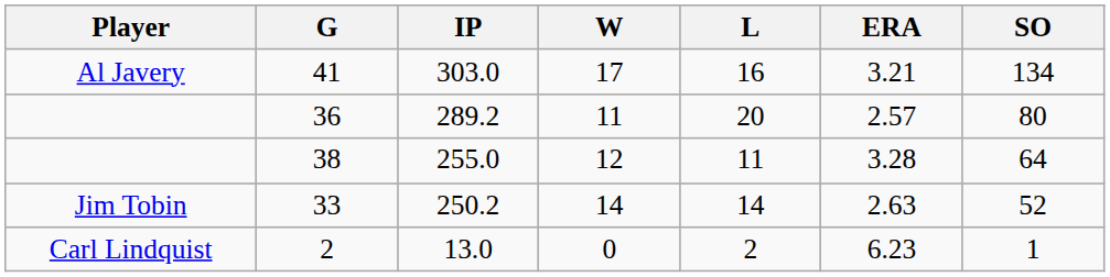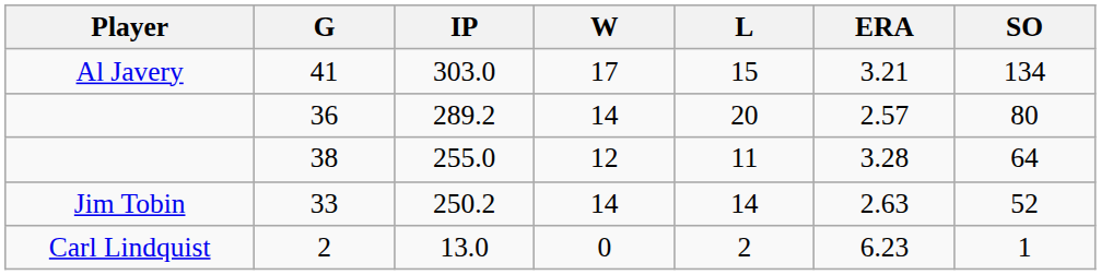41 | L: 16 -> 15
36 | W: 11 -> 14
